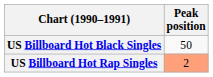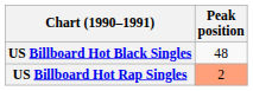US Billboard Hot Black Singles | Peak position: 50 -> 48
